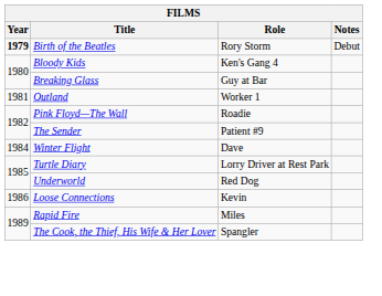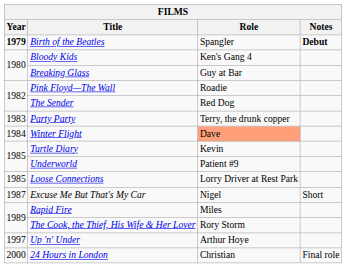Birth of the Beatles | Role: Rory Storm -> Spangler
Birth of the Beatles | Notes: normal -> bold
- row: 1981 | Outland | Worker 1
The Sender | Role: Patient #9 -> Red Dog
+ row: 1983 | Party Party | Terry, the drunk copper
Winter Flight | Role: no background -> lightsalmon background
Turtle Diary | Role: Lorry Driver at Rest Park -> Kevin
Underworld | Role: Red Dog -> Patient #9
Loose Connections | Year: 1986 -> 1985
Loose Connections | Role: Kevin -> Lorry Driver at Rest Park
+ row: 1987 | Excuse Me But That's My Car | Nigel | Short
The Cook, the Thief, His Wife & Her Lover | Role: Spangler -> Rory Storm
+ row: 1997 | Up 'n' Under | Arthur Hoye
+ row: 2000 | 24 Hours in London | Christian | Final role
